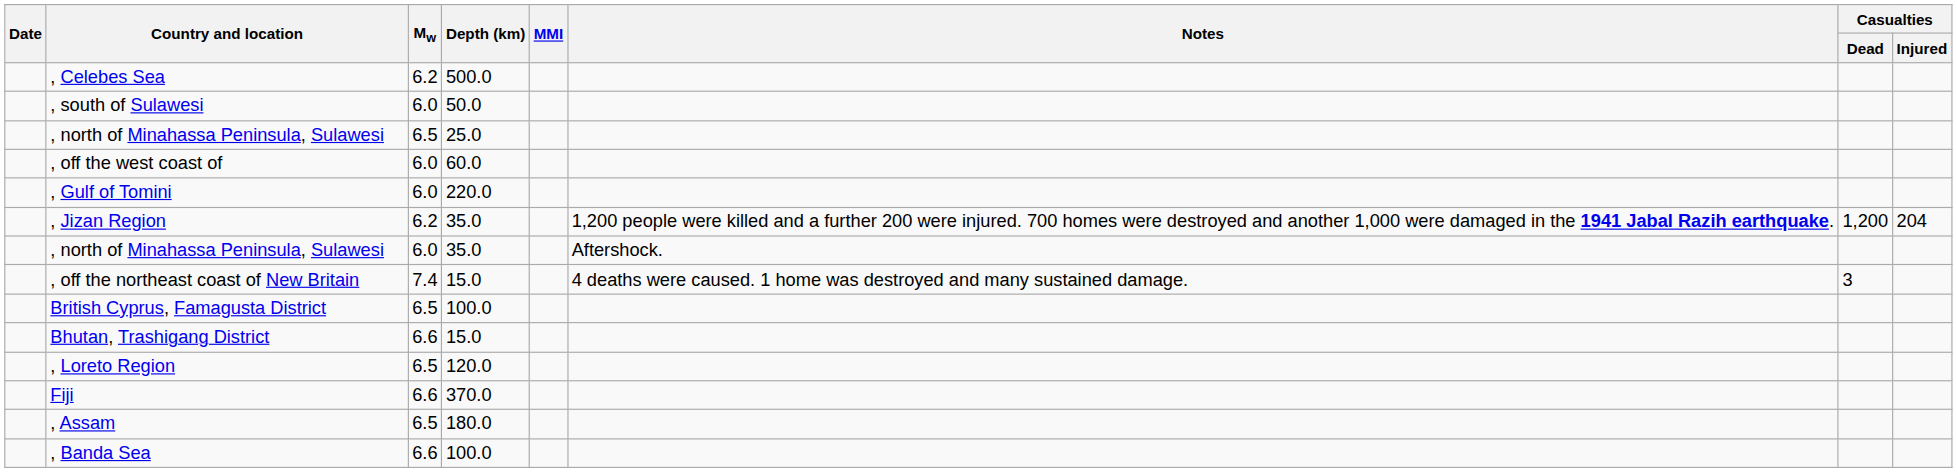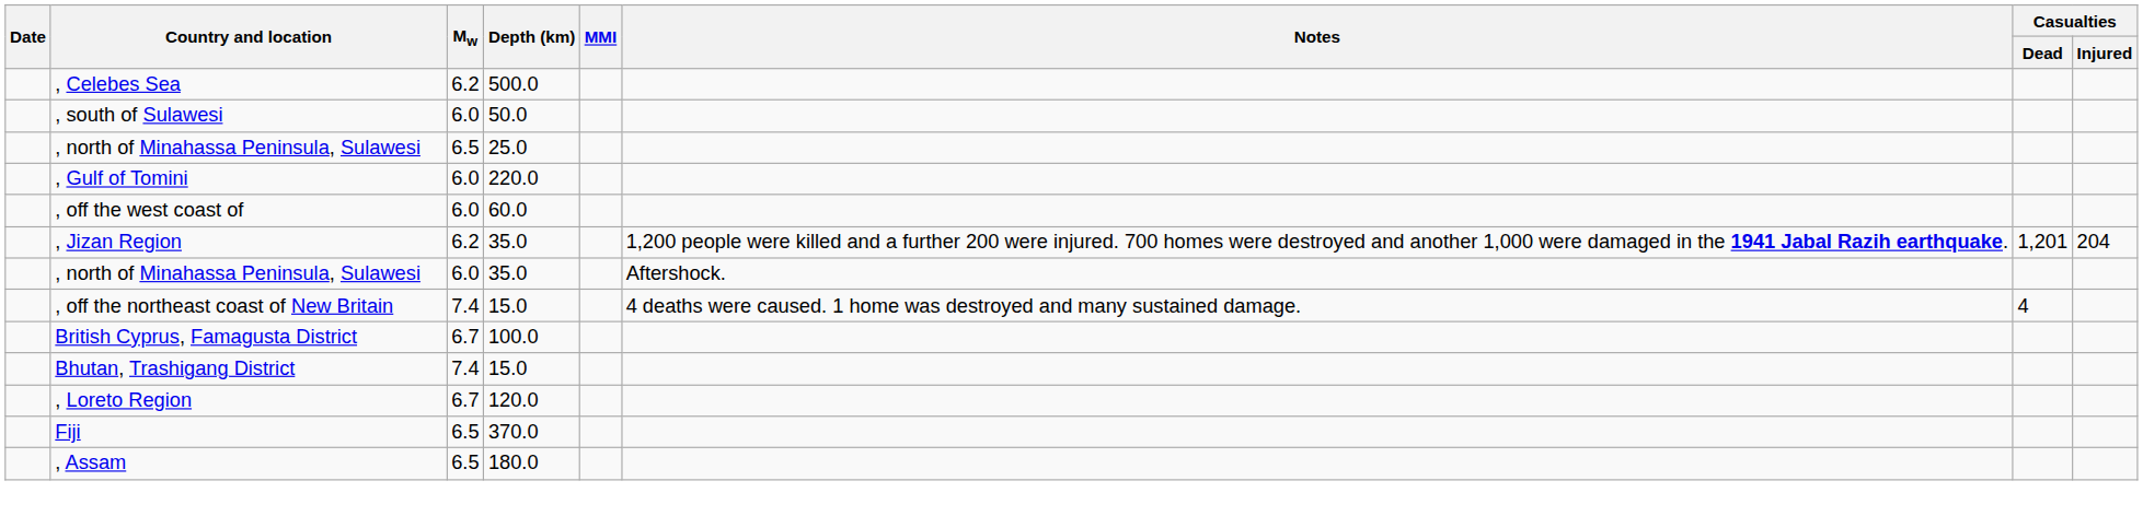rows swapped: , off the west coast of <-> , Gulf of Tomini
, Jizan Region | Casualties / Dead: 1,200 -> 1,201
, off the northeast coast of New Britain | Casualties / Dead: 3 -> 4
British Cyprus, Famagusta District | Mw: 6.5 -> 6.7
Bhutan, Trashigang District | Mw: 6.6 -> 7.4
, Loreto Region | Mw: 6.5 -> 6.7
Fiji | Mw: 6.6 -> 6.5
- row: , Banda Sea | 6.6 | 100.0
